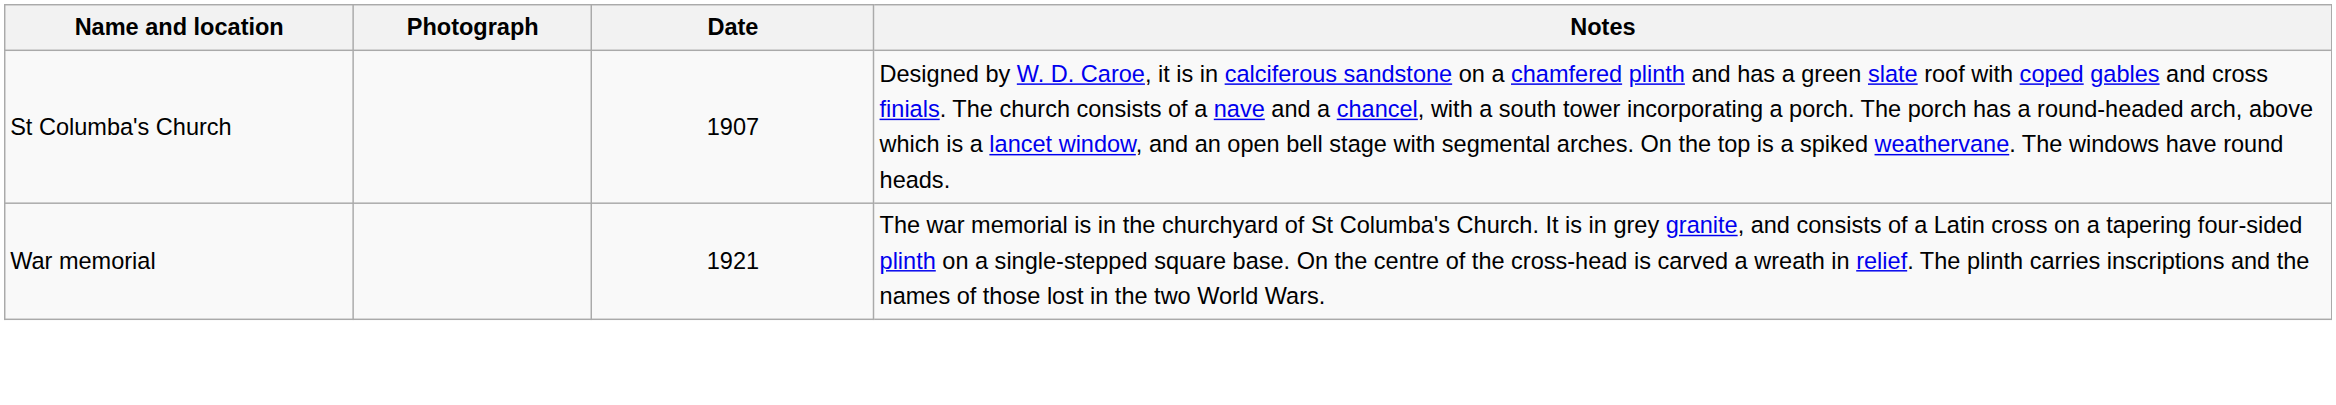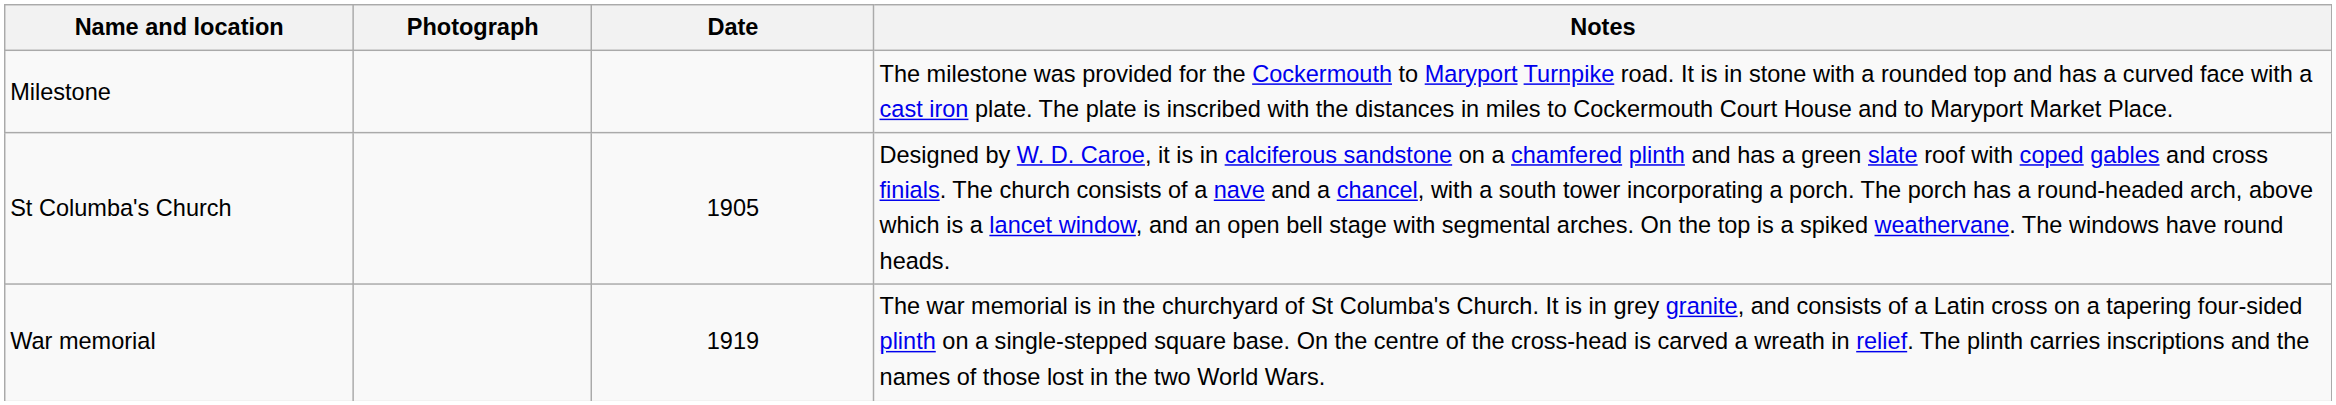+ row: Milestone | The milestone was provided for the Cockermouth to Maryport Turnpike road. It is in stone with a rounded top and has a curved face with a cast iron plate. The plate is inscribed with the distances in miles to Cockermouth Court House and to Maryport Market Place.
St Columba's Church | Date: 1907 -> 1905
War memorial | Date: 1921 -> 1919
